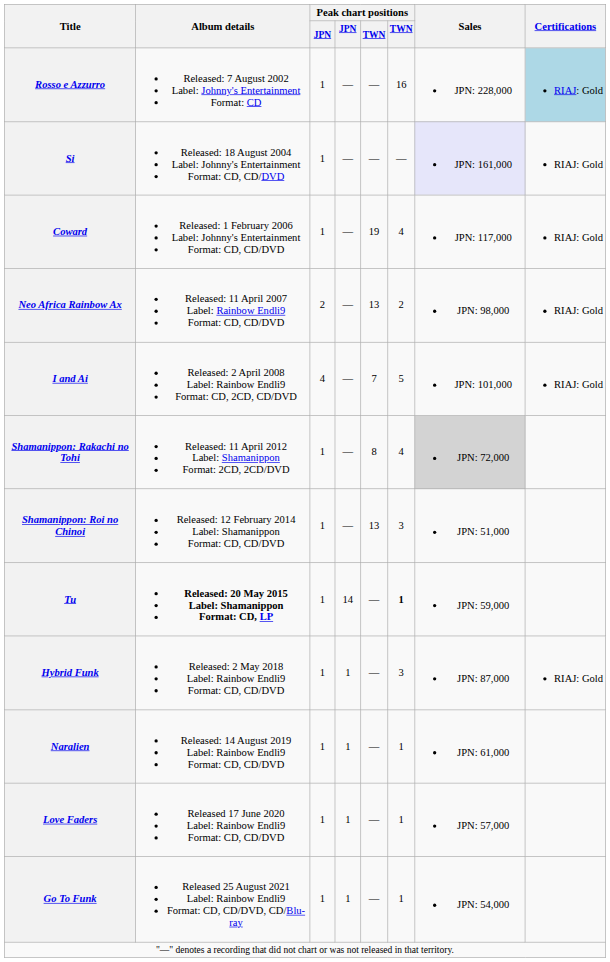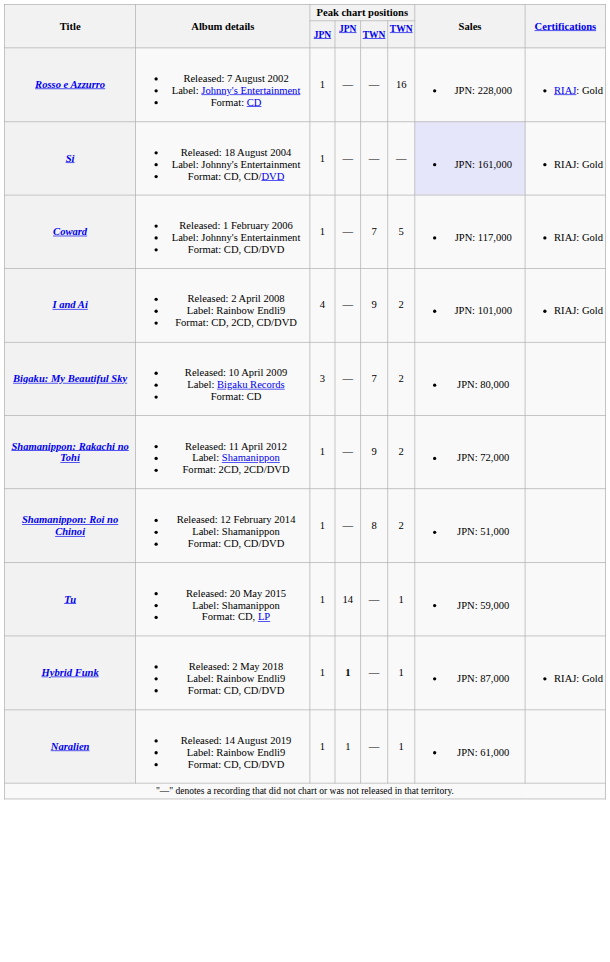Rosso e Azzurro | Certifications: lightblue background -> no background
Coward | column 5: 19 -> 7
Coward | column 6: 4 -> 5
- row: Neo Africa Rainbow Ax | Released: 11 April 2007 Label: Rainbow Endli9 Format: CD, CD/DVD | 2 | — | 13 | 2 | JPN: 98,000 | RIAJ: Gold
I and Ai | column 5: 7 -> 9
I and Ai | column 6: 5 -> 2
+ row: Bigaku: My Beautiful Sky | Released: 10 April 2009 Label: Bigaku Records Format: CD | 3 | — | 7 | 2 | JPN: 80,000
Shamanippon: Rakachi no Tohi | column 5: 8 -> 9
Shamanippon: Rakachi no Tohi | column 6: 4 -> 2
Shamanippon: Rakachi no Tohi | Sales: lightgrey background -> no background
Shamanippon: Roi no Chinoi | column 5: 13 -> 8
Shamanippon: Roi no Chinoi | column 6: 3 -> 2
Tu | Album details: bold -> normal
Tu | column 6: bold -> normal
Hybrid Funk | column 4: normal -> bold
Hybrid Funk | column 6: 3 -> 1
- row: Love Faders | Released 17 June 2020 Label: Rainbow Endli9 Format: CD, CD/DVD | 1 | 1 | — | 1 | JPN: 57,000
- row: Go To Funk | Released 25 August 2021 Label: Rainbow Endli9 Format: CD, CD/DVD, CD/Blu-ray | 1 | 1 | — | 1 | JPN: 54,000
